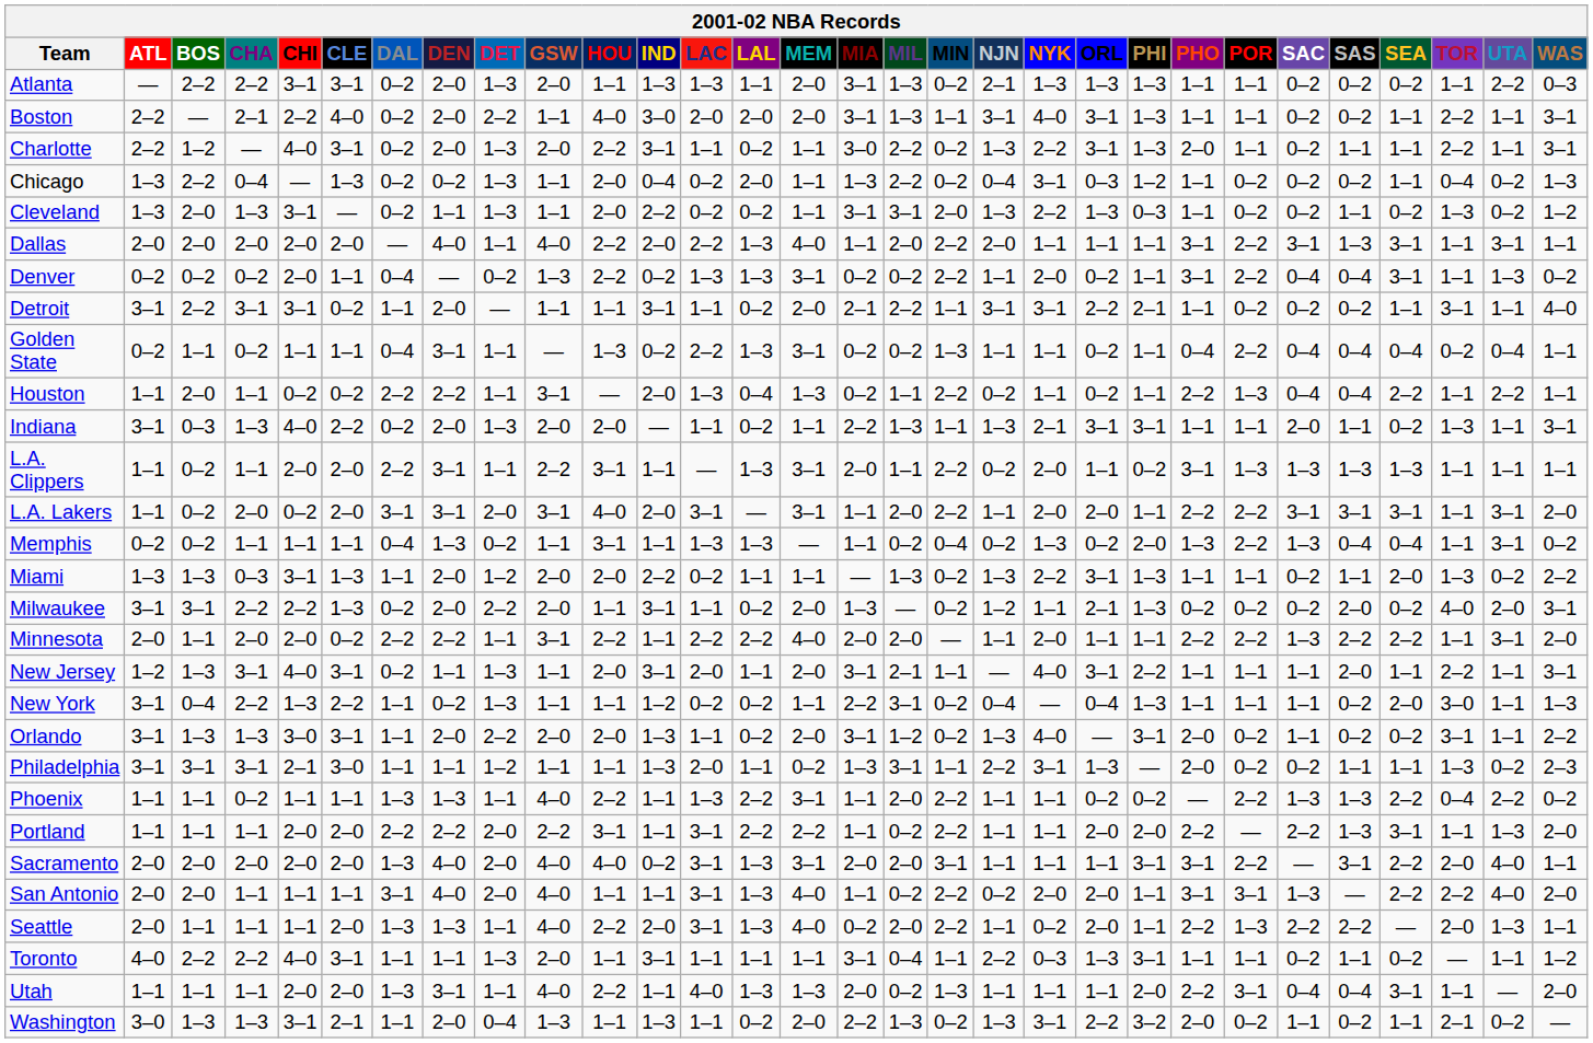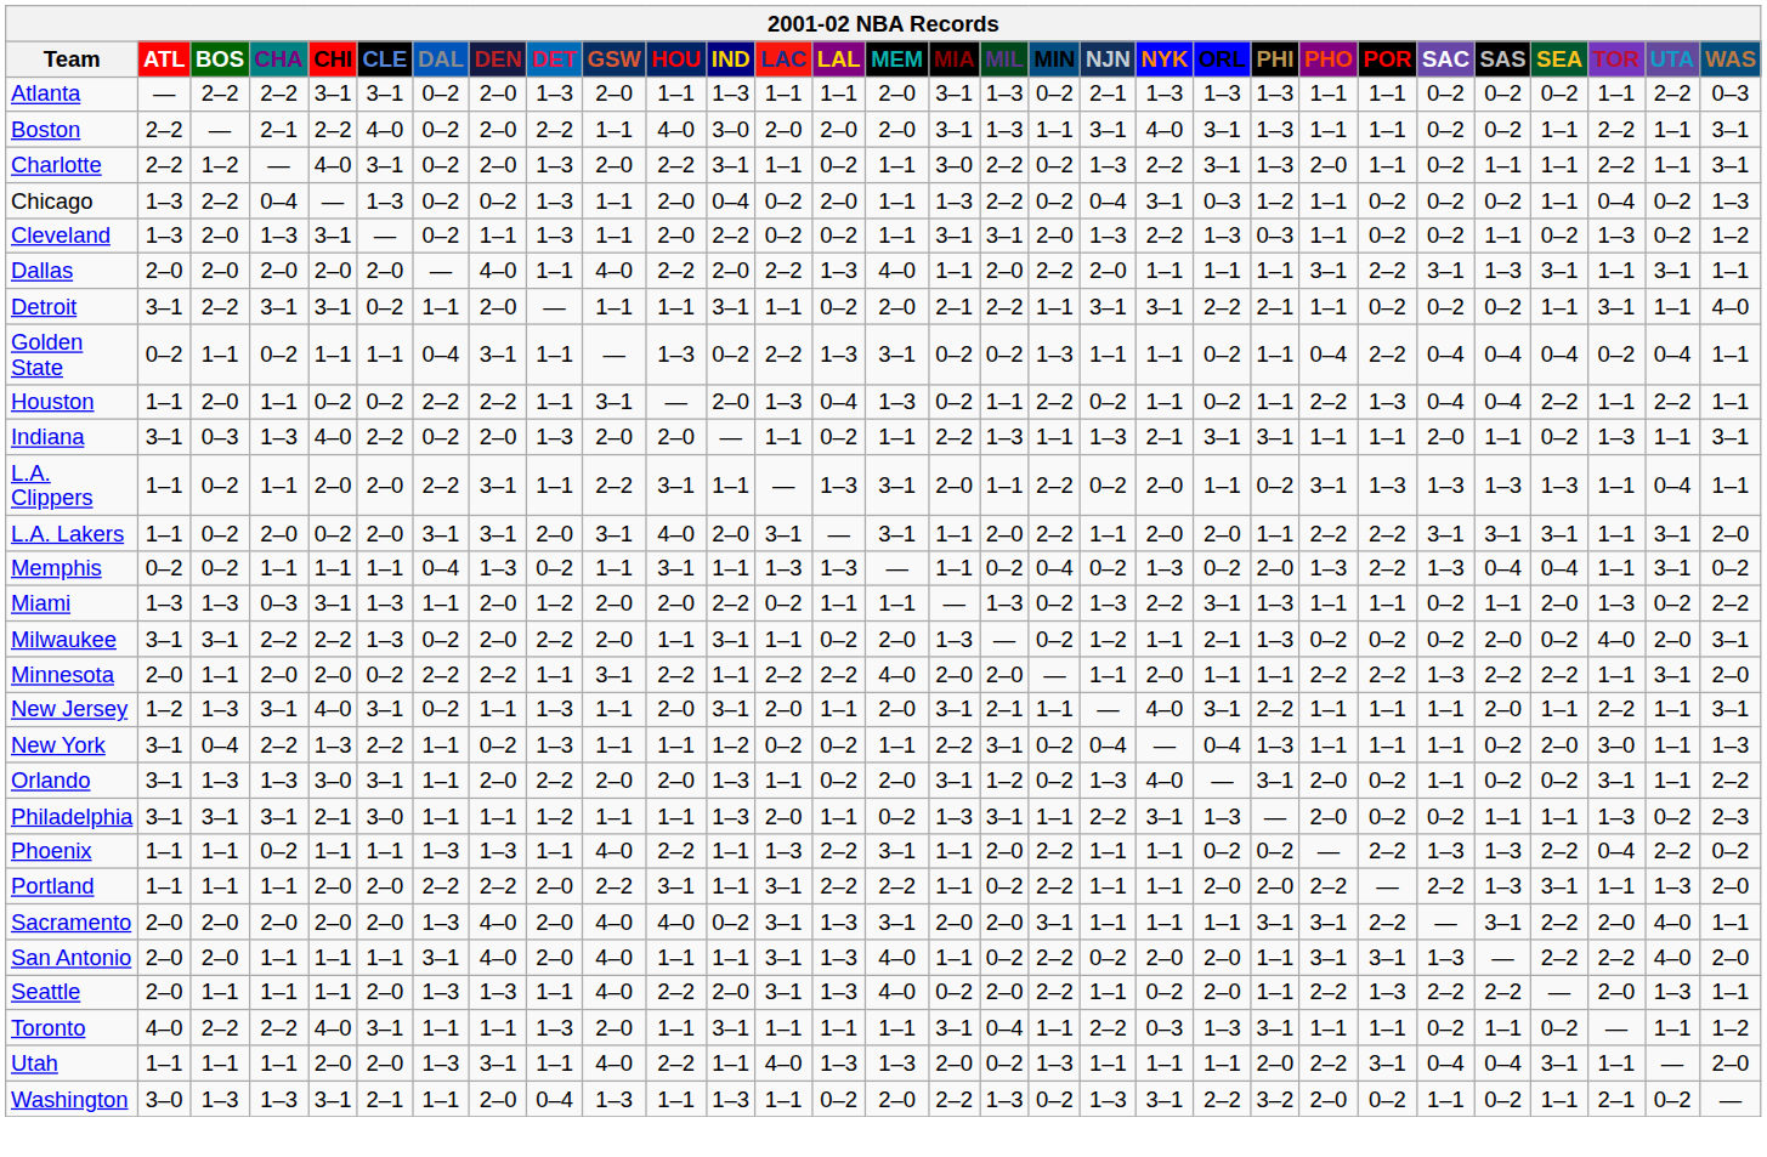Atlanta | LAC: 1–3 -> 1–1
- row: Denver | 0–2 | 0–2 | 0–2 | 2–0 | 1–1 | 0–4 | — | 0–2 | 1–3 | 2–2 | 0–2 | 1–3 | 1–3 | 3–1 | 0–2 | 0–2 | 2–2 | 1–1 | 2–0 | 0–2 | 1–1 | 3–1 | 2–2 | 0–4 | 0–4 | 3–1 | 1–1 | 1–3 | 0–2
L.A. Clippers | UTA: 1–1 -> 0–4
